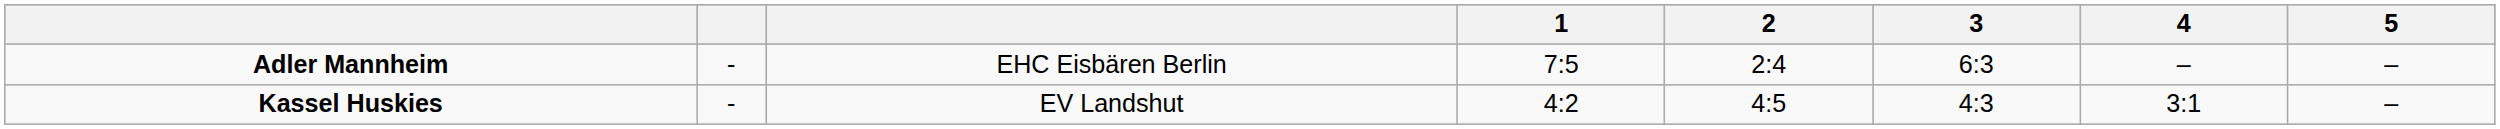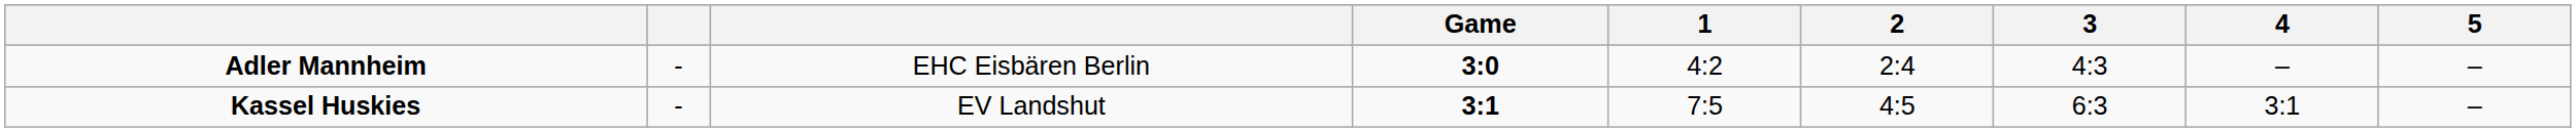+ column: Game | 3:0 | 3:1
Adler Mannheim | 1: 7:5 -> 4:2
Adler Mannheim | 3: 6:3 -> 4:3
Kassel Huskies | 1: 4:2 -> 7:5
Kassel Huskies | 3: 4:3 -> 6:3
